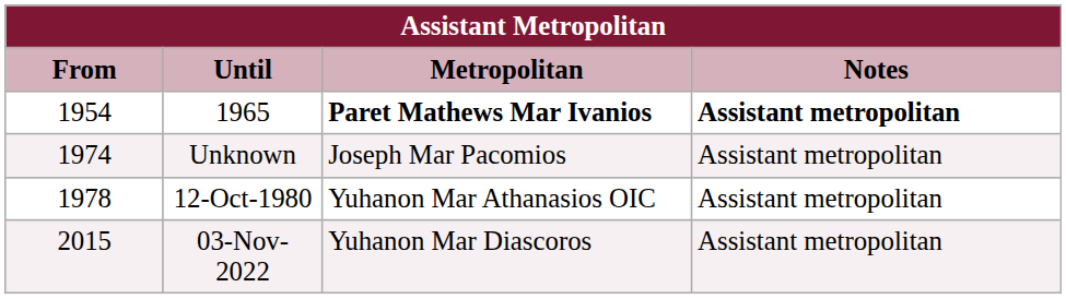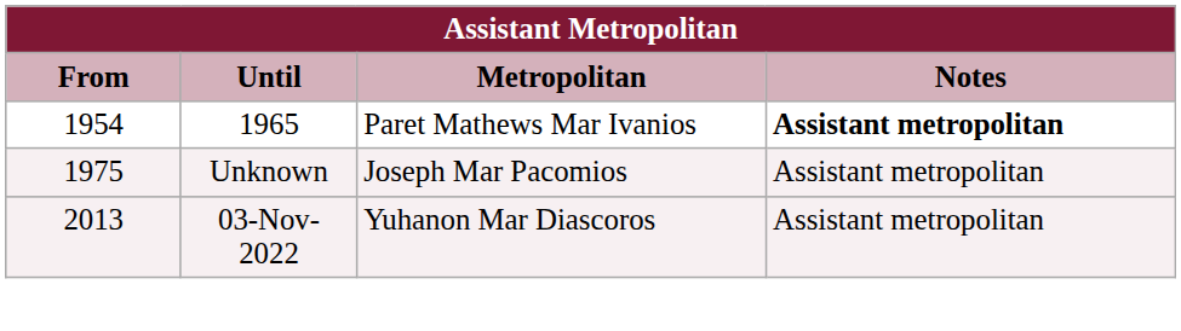1965 | Metropolitan: bold -> normal
Unknown | From: 1974 -> 1975
- row: 1978 | 12-Oct-1980 | Yuhanon Mar Athanasios OIC | Assistant metropolitan
03-Nov-2022 | From: 2015 -> 2013
